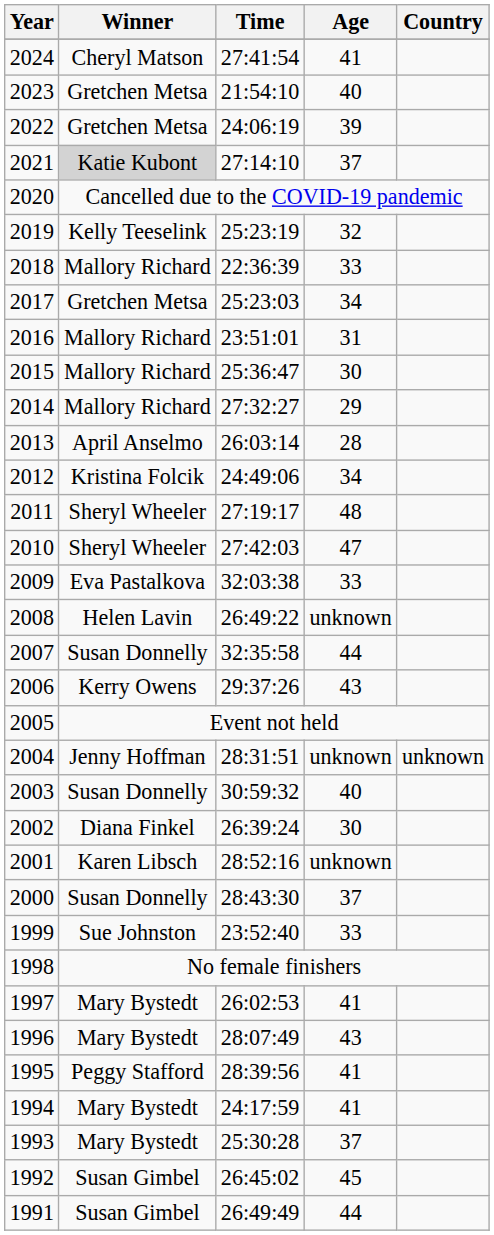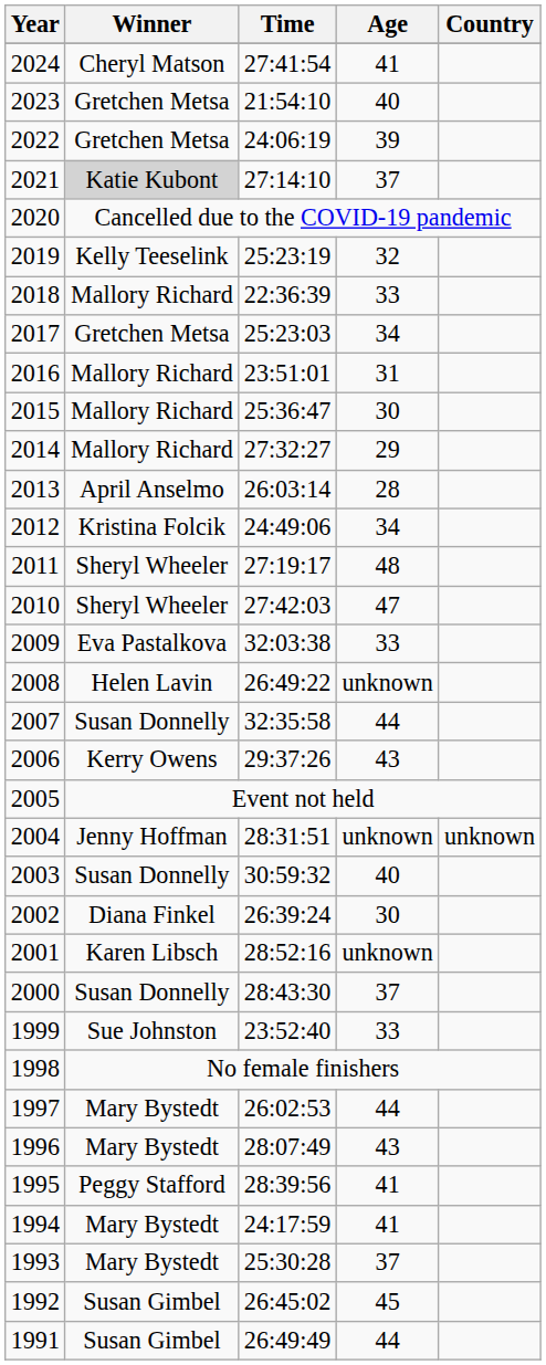1997 | Age: 41 -> 44
